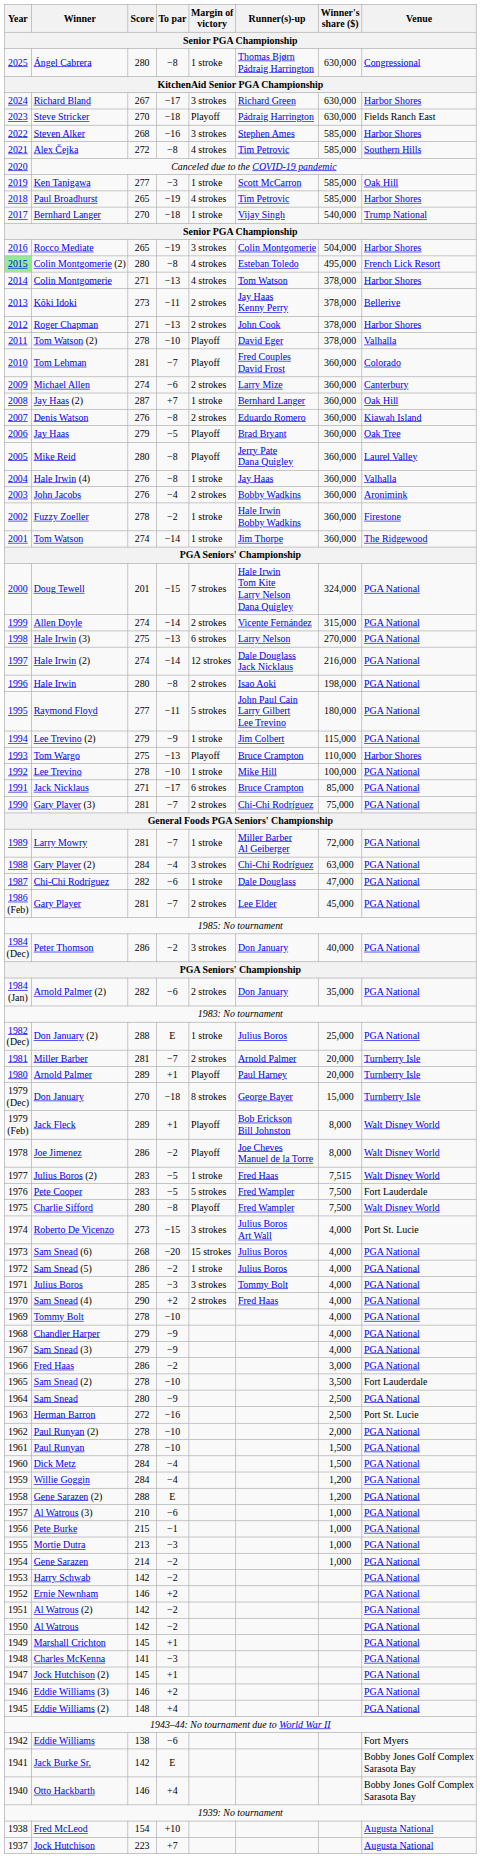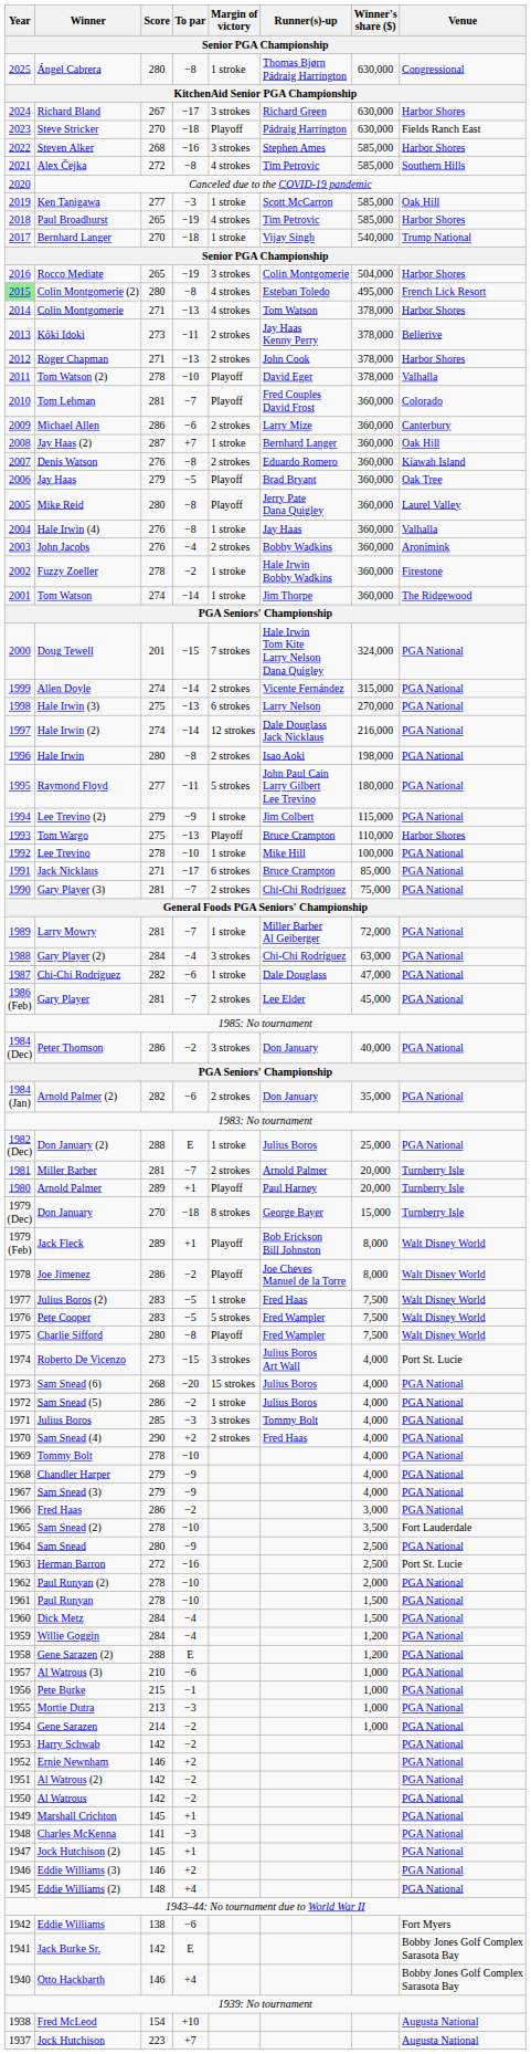Michael Allen | Score: 274 -> 286
Julius Boros (2) | Winner's share ($): 7,515 -> 7,500
Pete Cooper | Venue: Fort Lauderdale -> Walt Disney World
